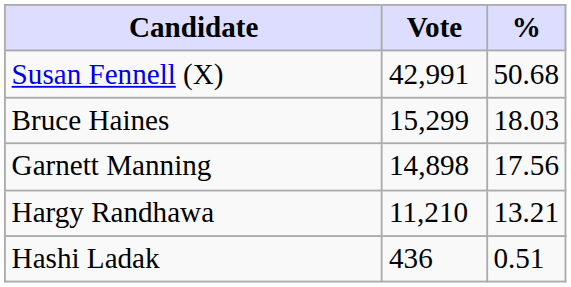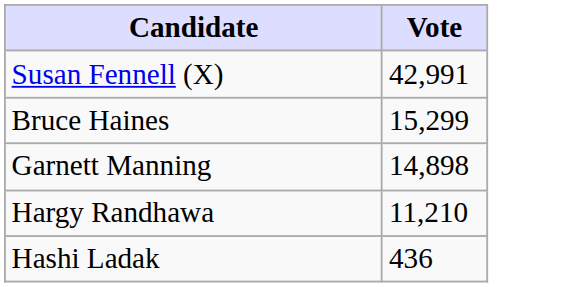- column: % | 50.68 | 18.03 | 17.56 | 13.21 | 0.51
